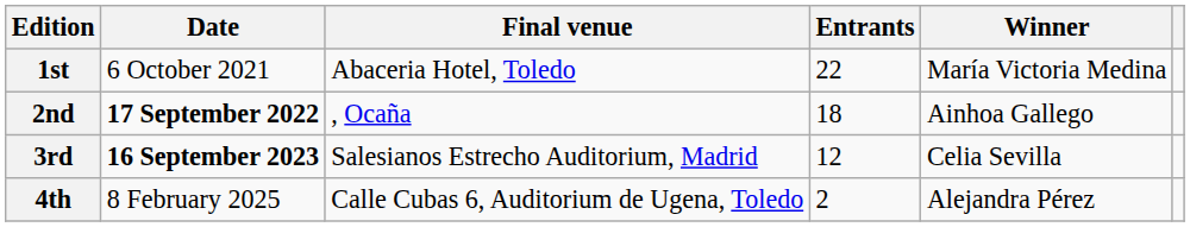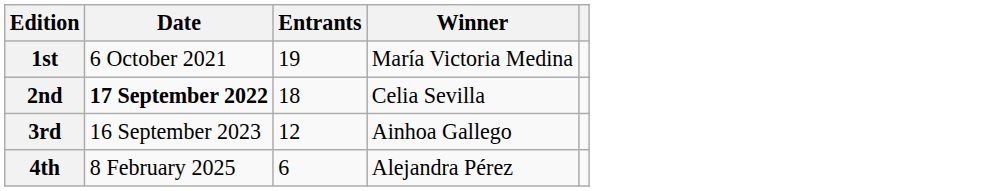- column: Final venue | Abaceria Hotel, Toledo | , Ocaña | Salesianos Estrecho Auditorium, Madrid | Calle Cubas 6, Auditorium de Ugena, Toledo
1st | Entrants: 22 -> 19
2nd | Winner: Ainhoa Gallego -> Celia Sevilla
3rd | Date: bold -> normal
3rd | Winner: Celia Sevilla -> Ainhoa Gallego
4th | Entrants: 2 -> 6
